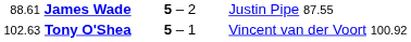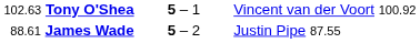rows swapped: 102.63 Tony O'Shea <-> 88.61 James Wade
